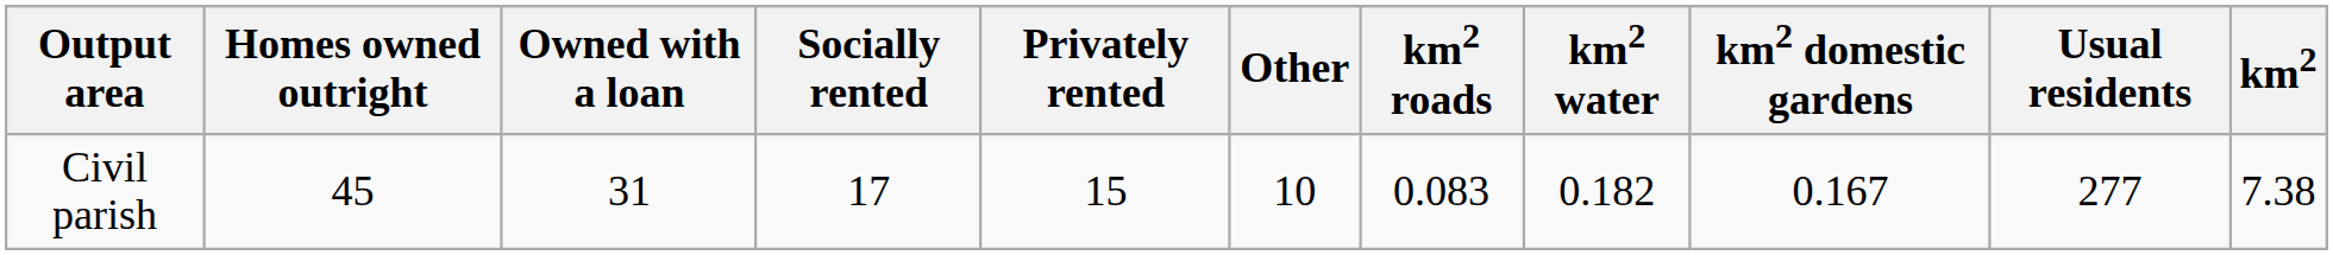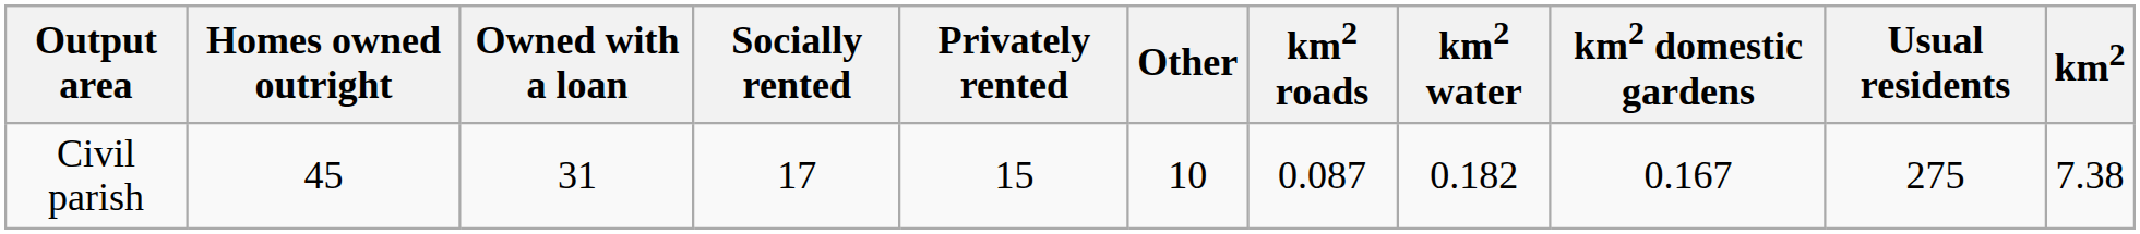Civil parish | km2 roads: 0.083 -> 0.087
Civil parish | Usual residents: 277 -> 275
